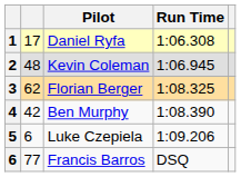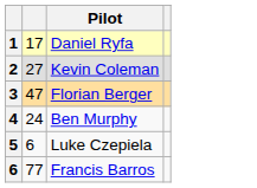- column: Run Time | 1:06.308 | 1:06.945 | 1:08.325 | 1:08.390 | 1:09.206 | DSQ
Kevin Coleman | column 2: 48 -> 27
Florian Berger | column 2: 62 -> 47
Ben Murphy | column 2: 42 -> 24
